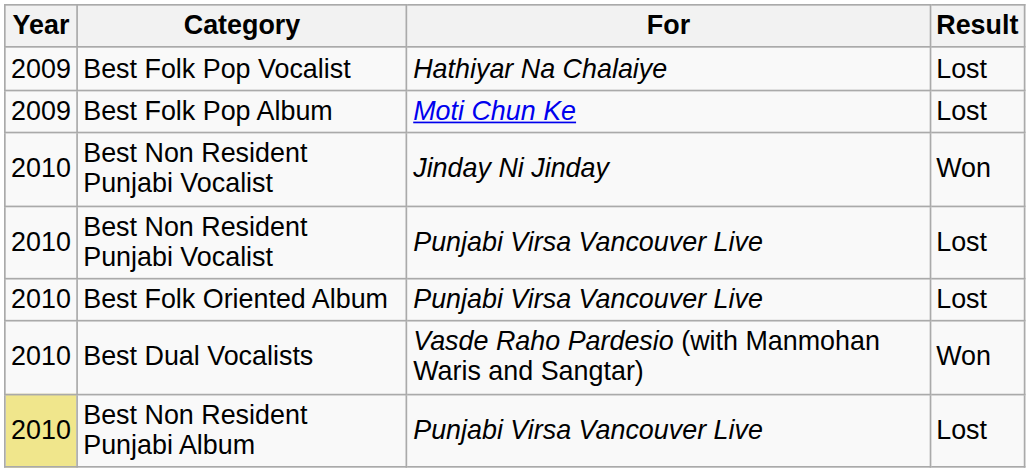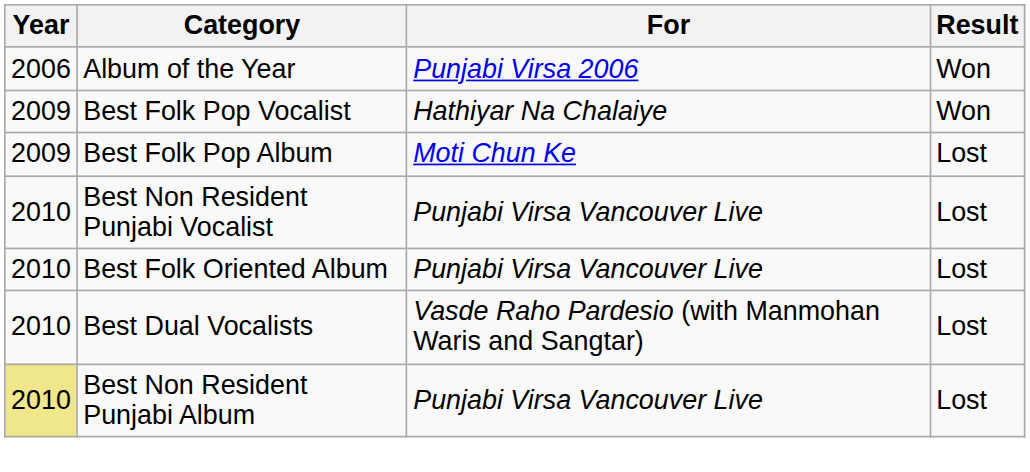+ row: 2006 | Album of the Year | Punjabi Virsa 2006 | Won
Best Folk Pop Vocalist | Result: Lost -> Won
- row: 2010 | Best Non Resident Punjabi Vocalist | Jinday Ni Jinday | Won
Best Dual Vocalists | Result: Won -> Lost
